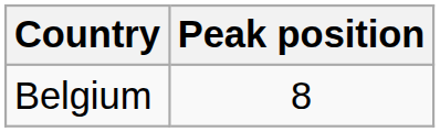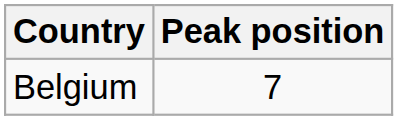Belgium | Peak position: 8 -> 7
